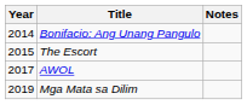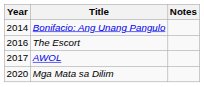The Escort | Year: 2015 -> 2016
Mga Mata sa Dilim | Year: 2019 -> 2020
